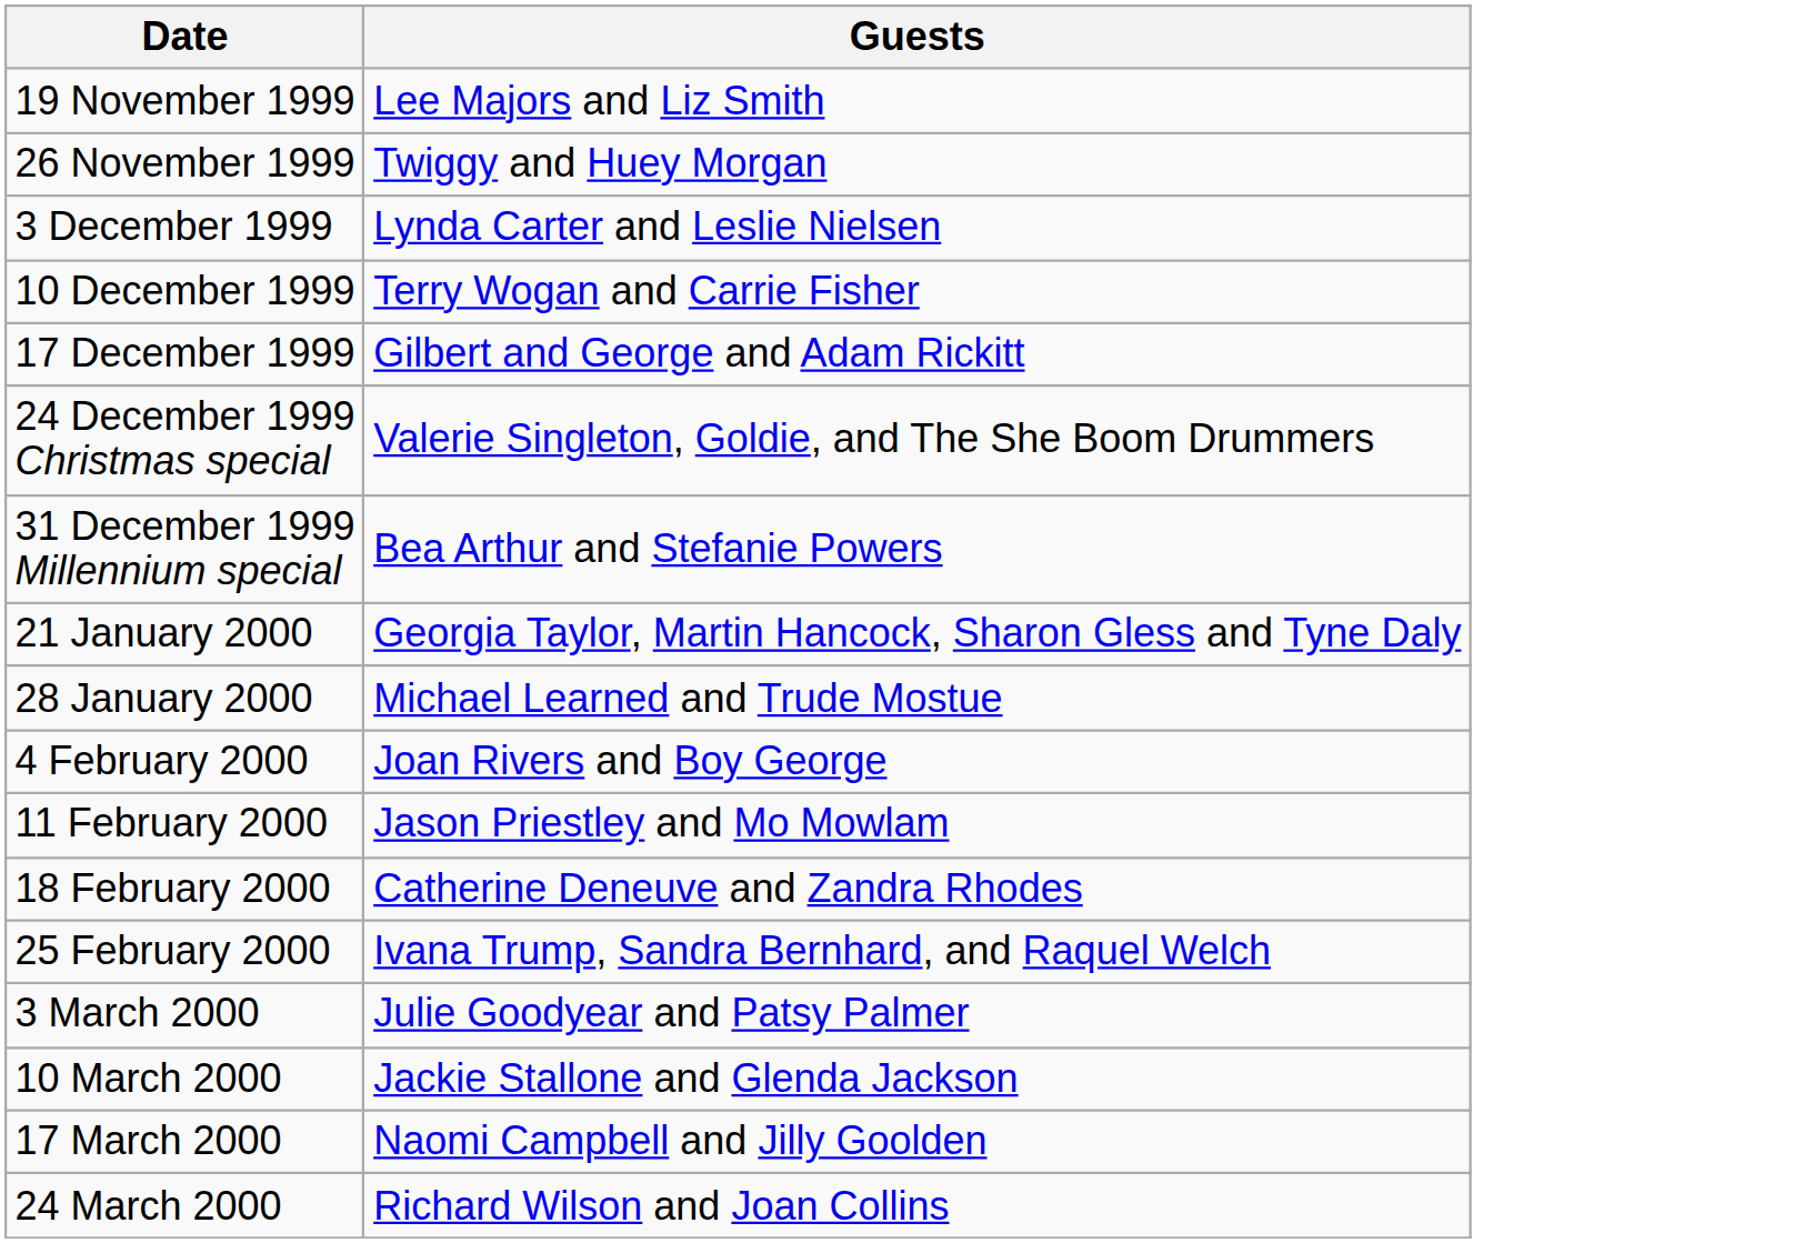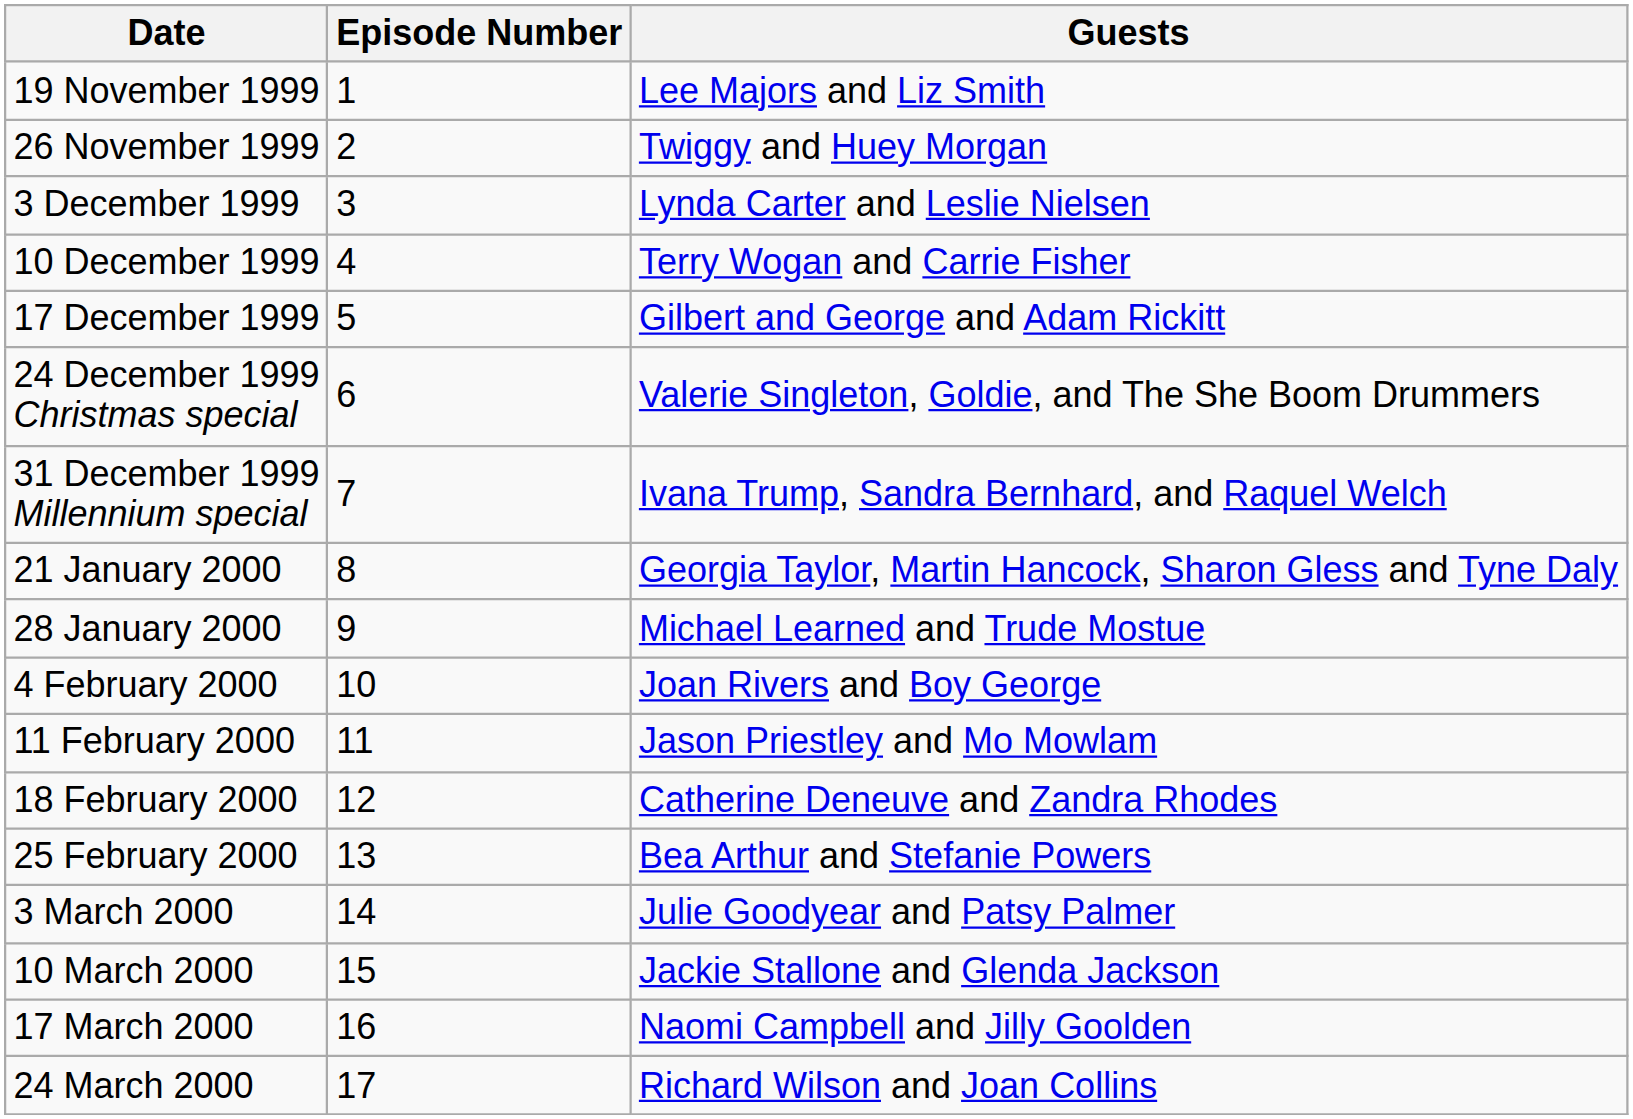+ column: Episode Number | 1 | 2 | 3 | 4 | 5 | 6 | 7 | 8 | 9 | 10 | 11 | 12 | 13 | 14 | 15 | 16 | 17
31 December 1999 Millennium special | Guests: Bea Arthur and Stefanie Powers -> Ivana Trump, Sandra Bernhard, and Raquel Welch
25 February 2000 | Guests: Ivana Trump, Sandra Bernhard, and Raquel Welch -> Bea Arthur and Stefanie Powers
